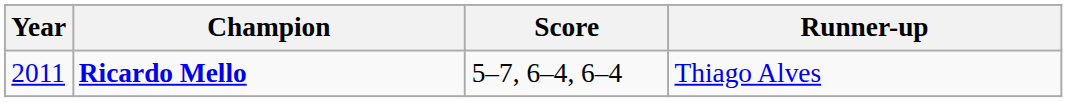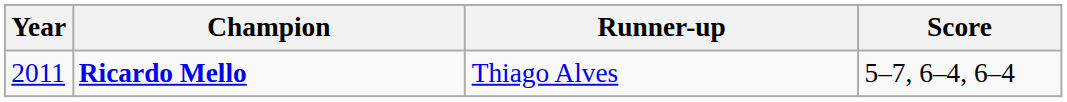columns swapped: Runner-up <-> Score
